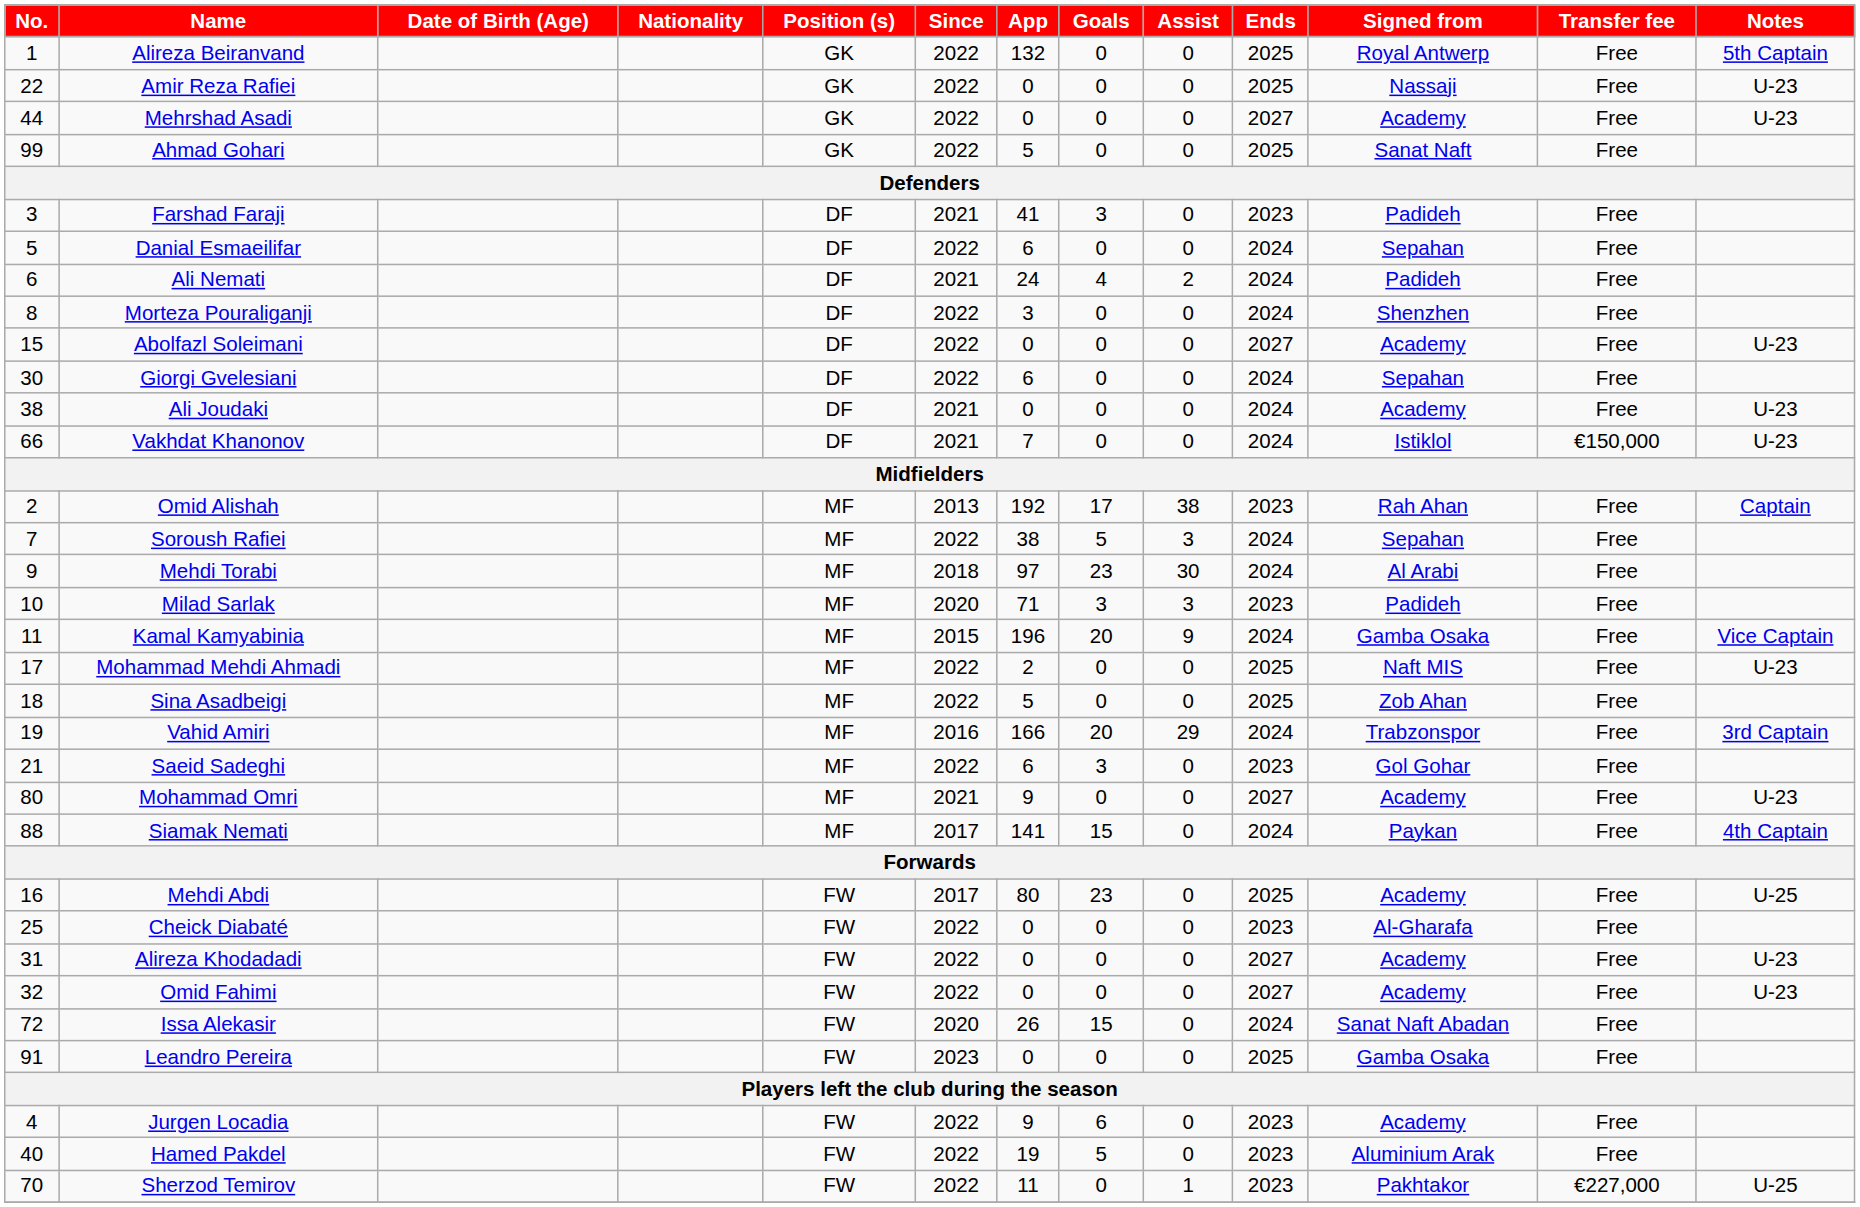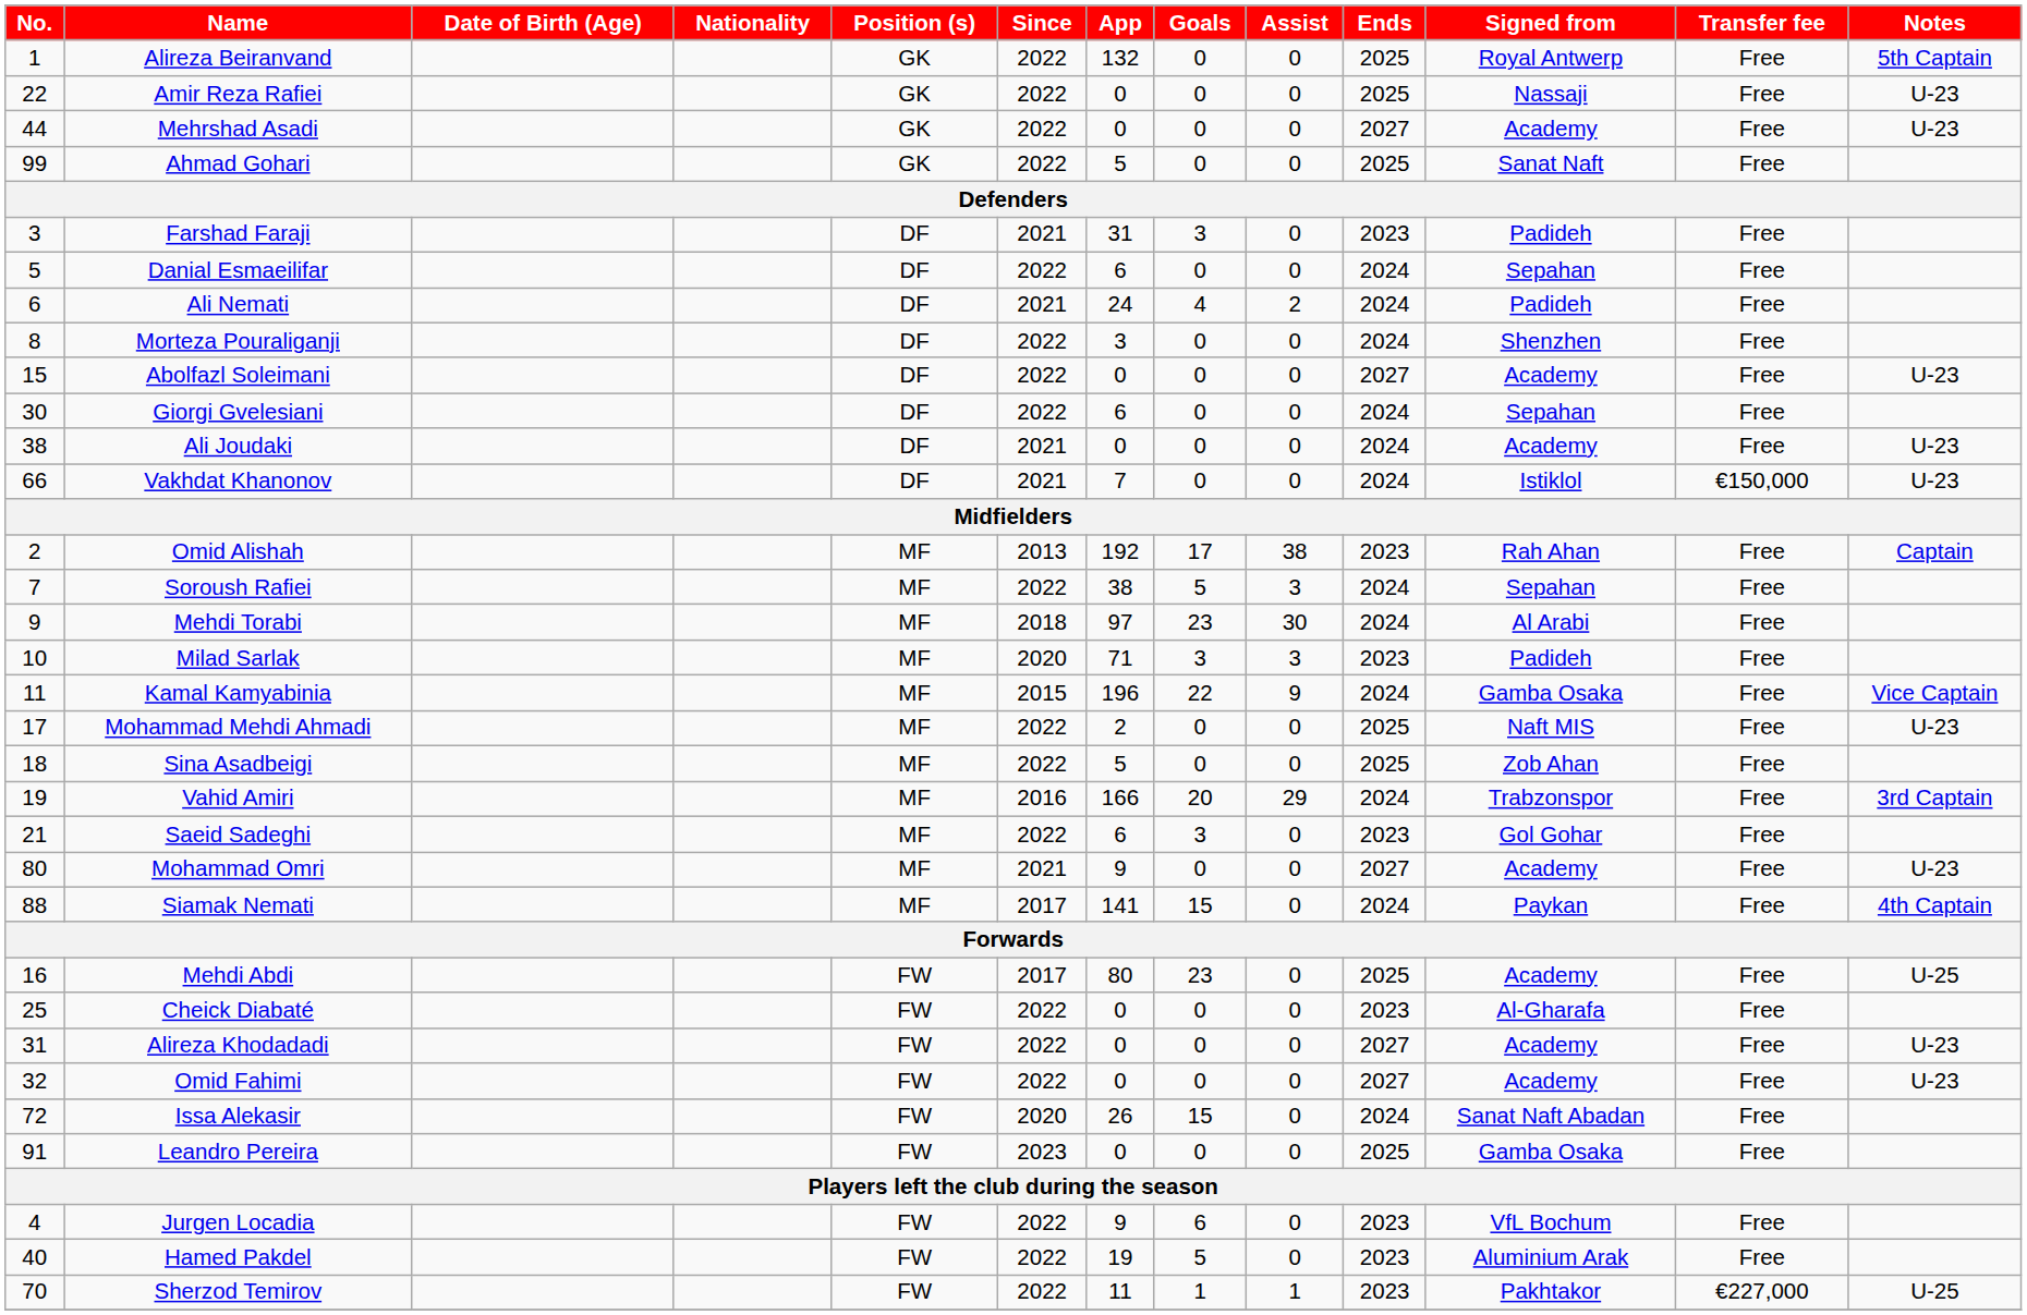Farshad Faraji | App: 41 -> 31
Kamal Kamyabinia | Goals: 20 -> 22
Jurgen Locadia | Signed from: Academy -> VfL Bochum
Sherzod Temirov | Goals: 0 -> 1
